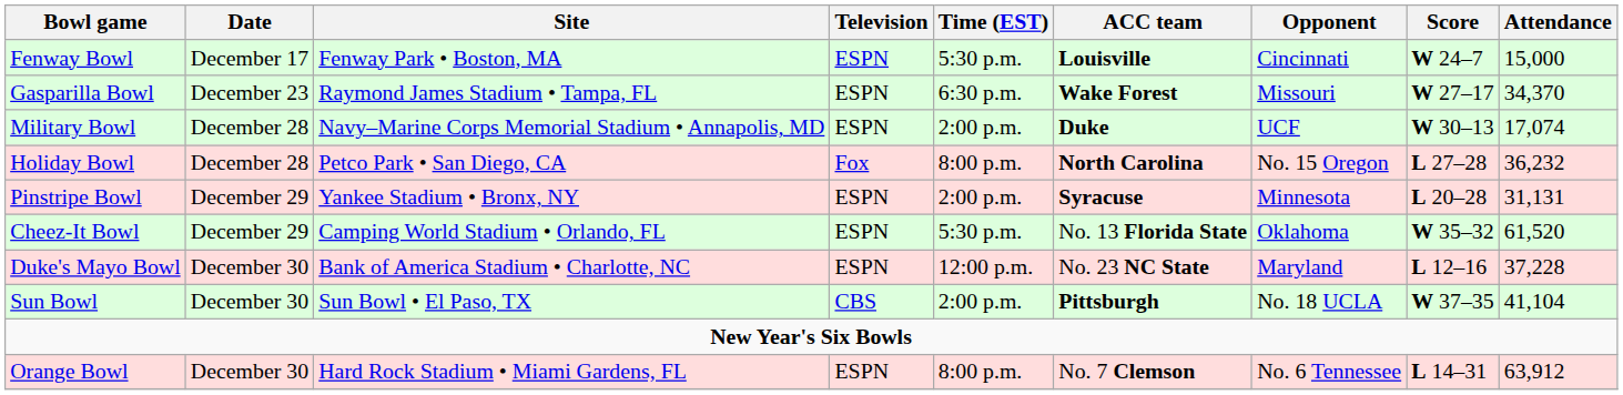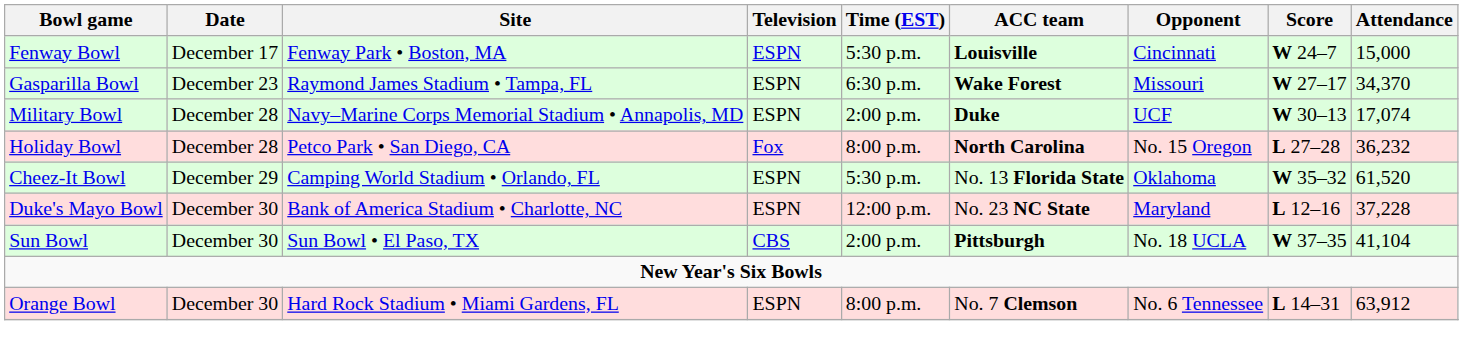- row: Pinstripe Bowl | December 29 | Yankee Stadium • Bronx, NY | ESPN | 2:00 p.m. | Syracuse | Minnesota | L 20–28 | 31,131
